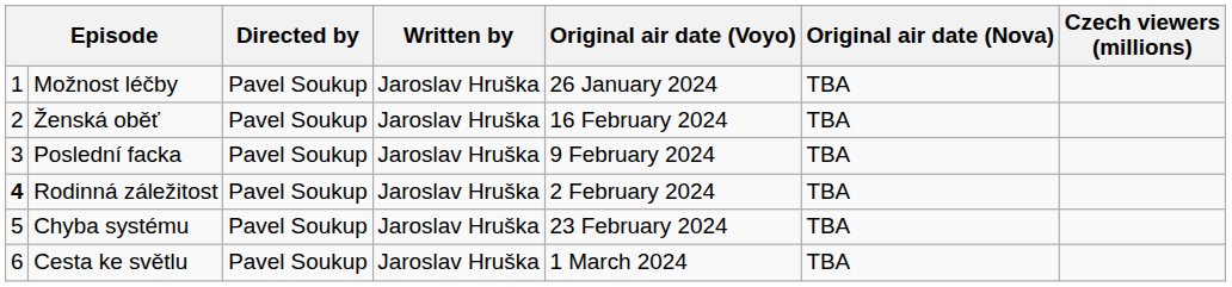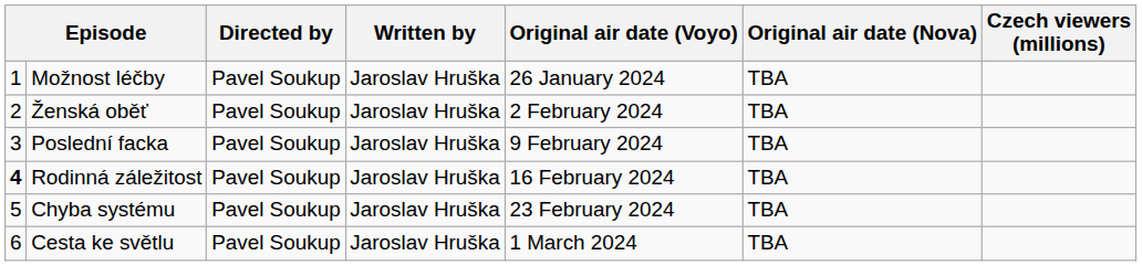Ženská oběť | Original air date (Voyo): 16 February 2024 -> 2 February 2024
Rodinná záležitost | Original air date (Voyo): 2 February 2024 -> 16 February 2024
